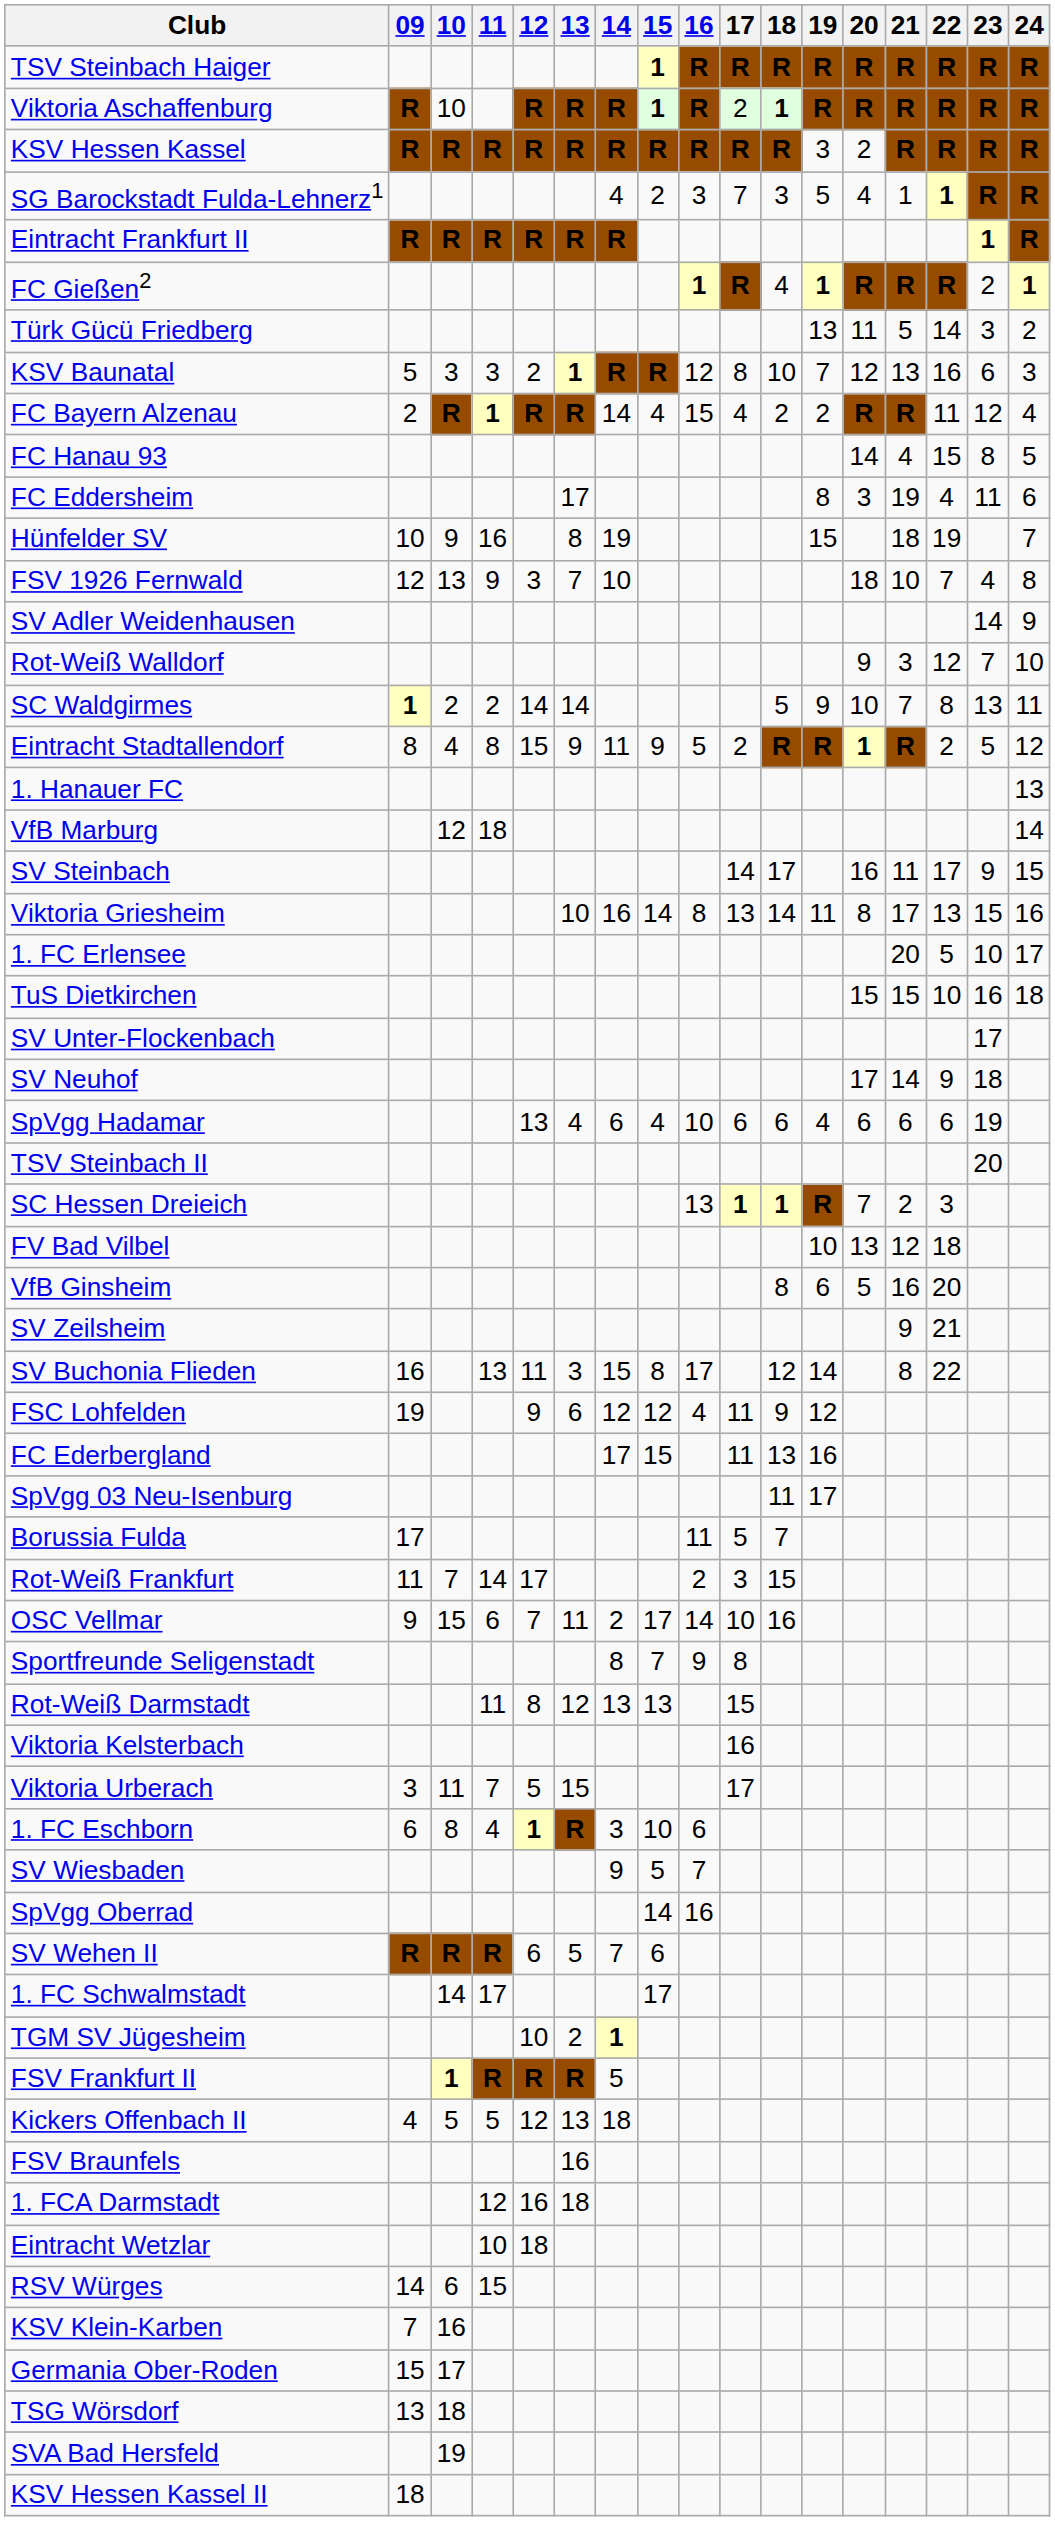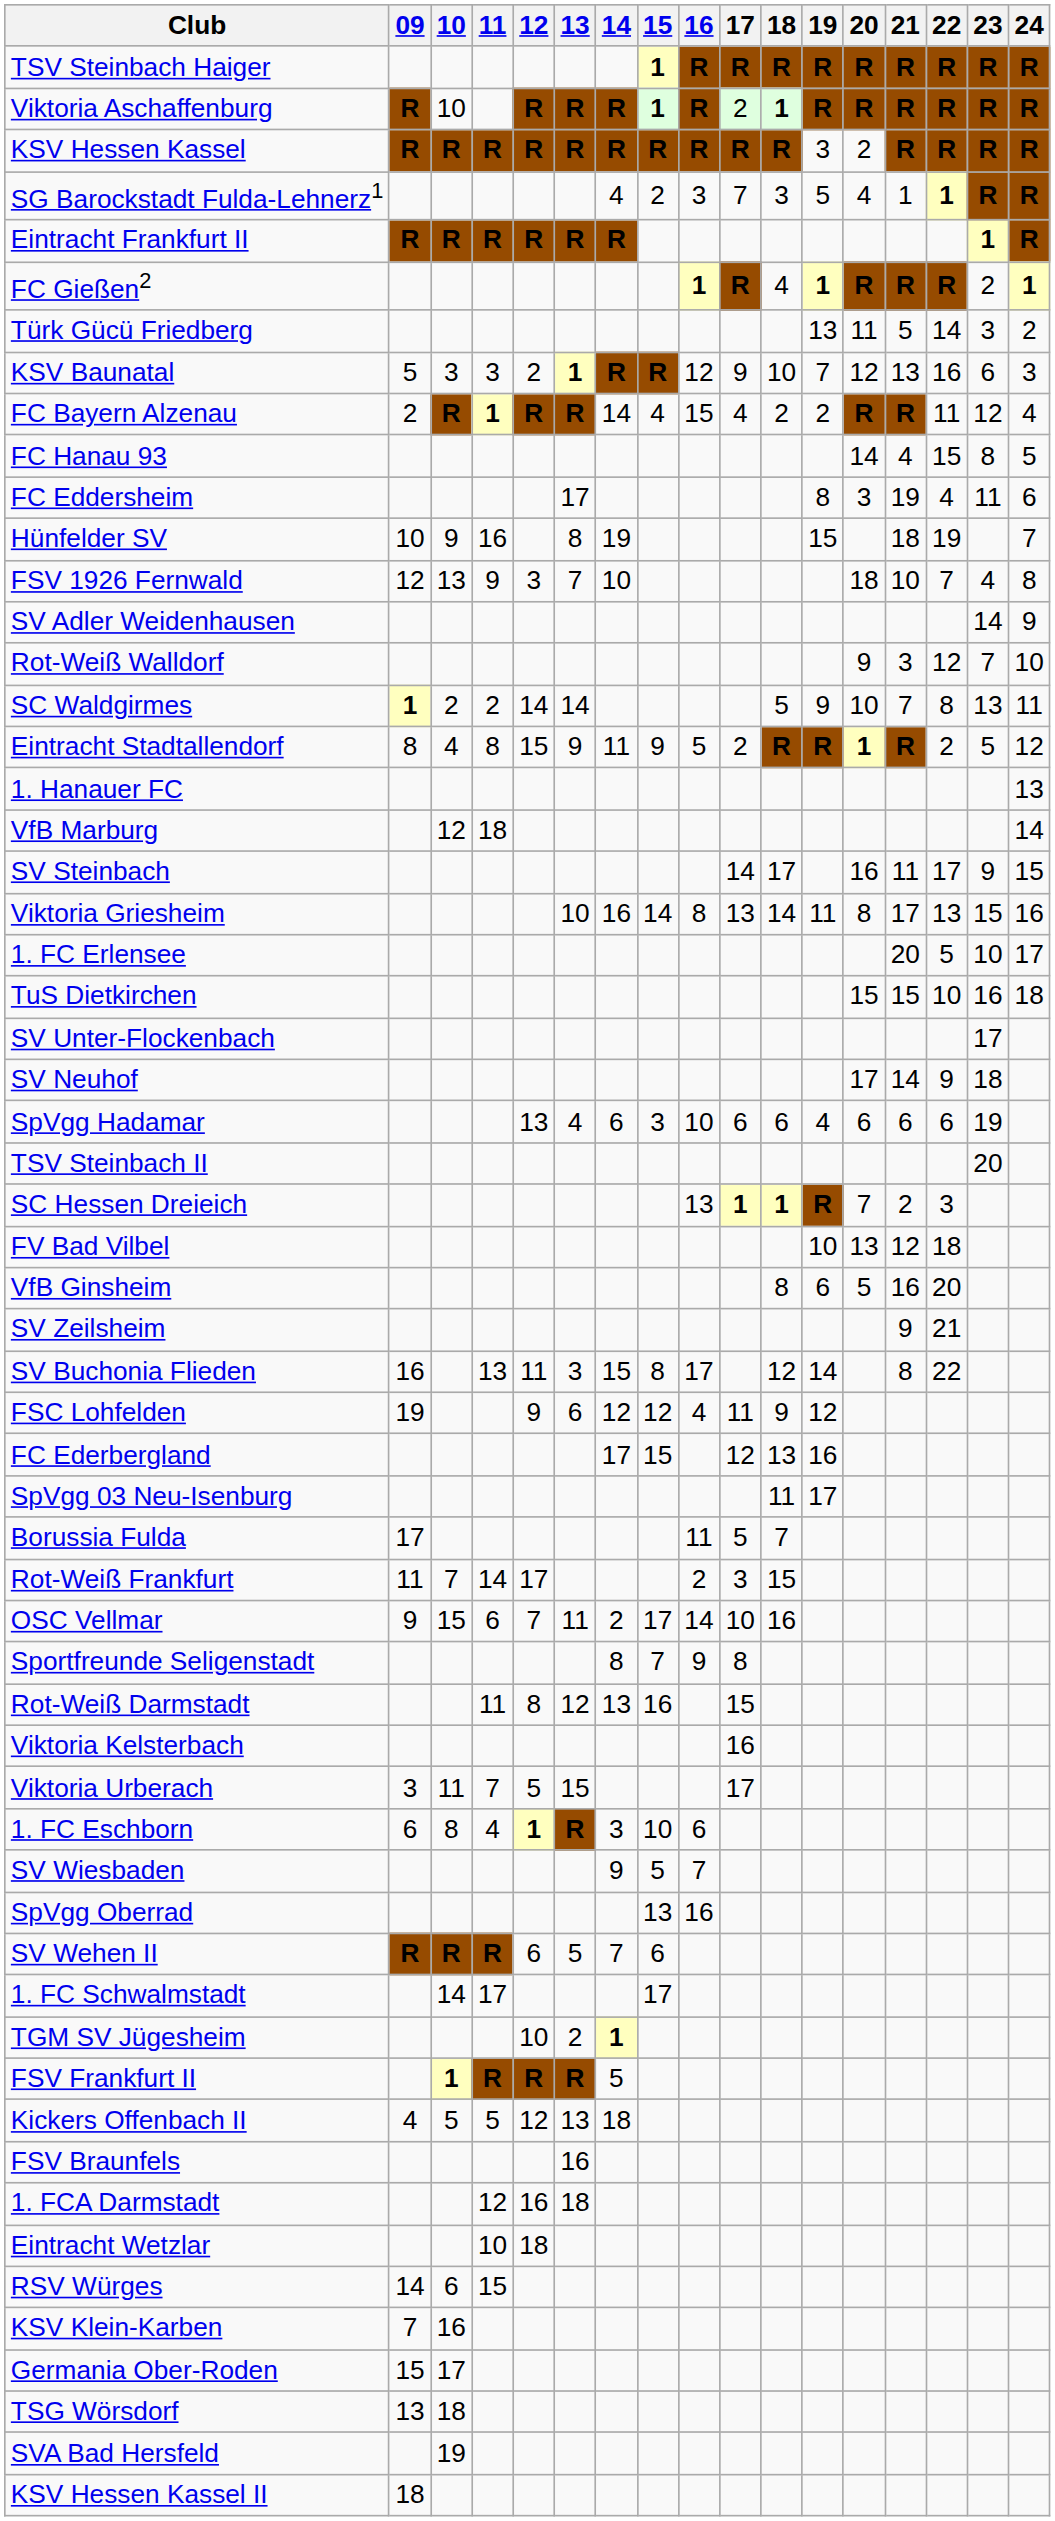KSV Baunatal | 17: 8 -> 9
SpVgg Hadamar | 15: 4 -> 3
FC Ederbergland | 17: 11 -> 12
Rot-Weiß Darmstadt | 15: 13 -> 16
SpVgg Oberrad | 15: 14 -> 13
